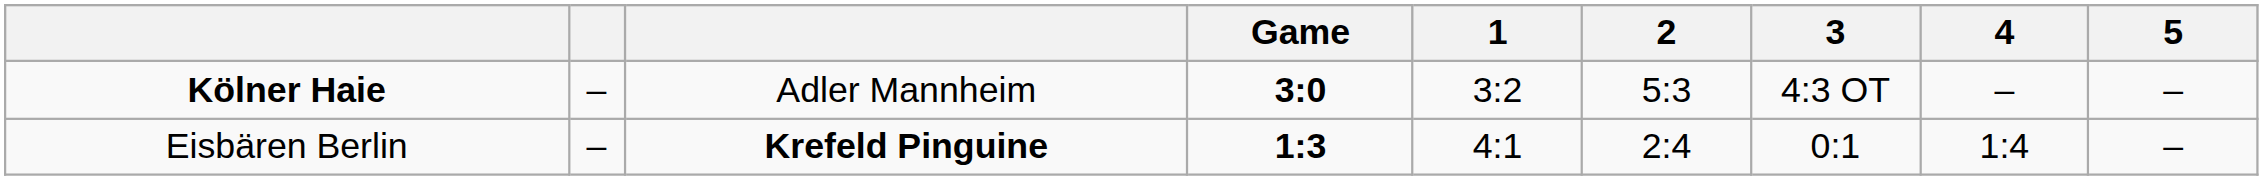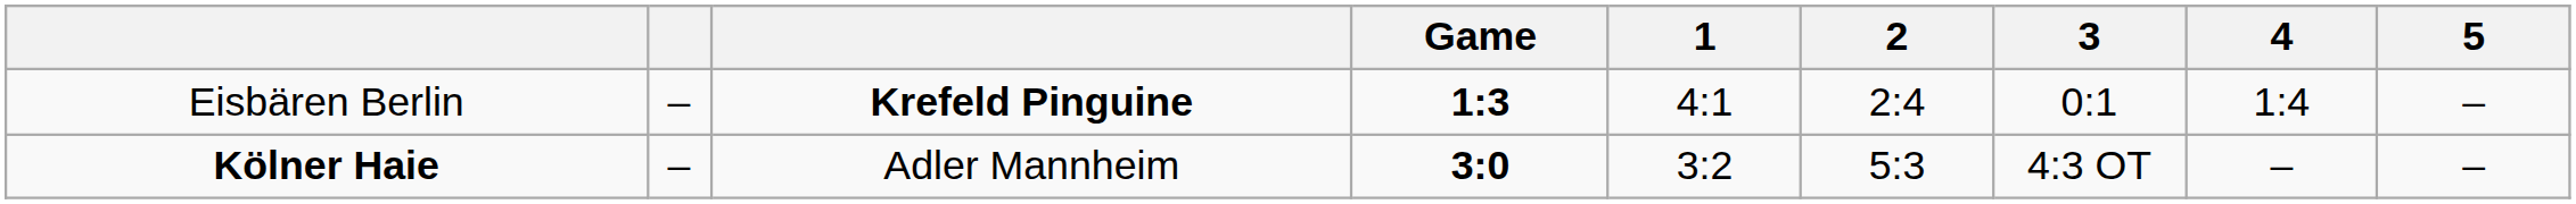rows swapped: Eisbären Berlin <-> Kölner Haie
